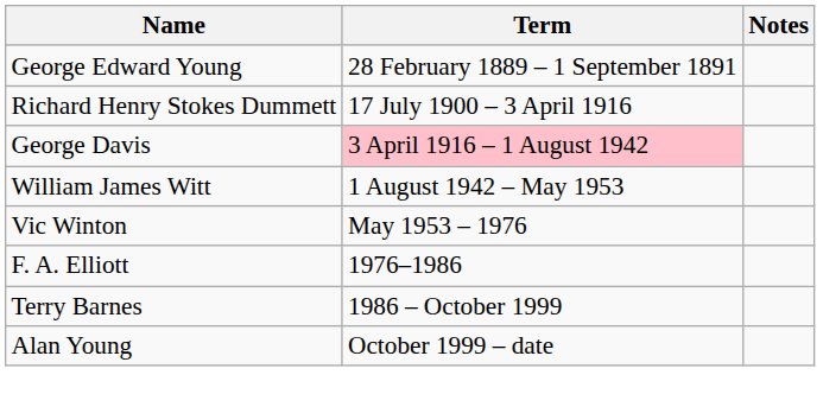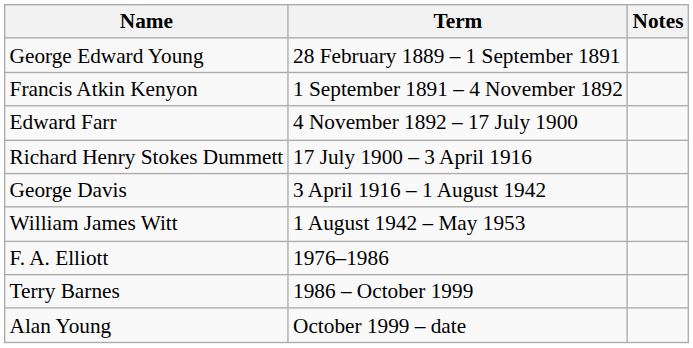+ row: Francis Atkin Kenyon | 1 September 1891 – 4 November 1892
+ row: Edward Farr | 4 November 1892 – 17 July 1900
George Davis | Term: pink background -> no background
- row: Vic Winton | May 1953 – 1976
